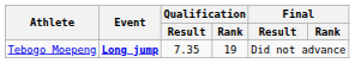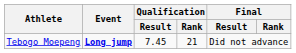Tebogo Moepeng | Qualification / Result: 7.35 -> 7.45
Tebogo Moepeng | Qualification / Rank: 19 -> 21
